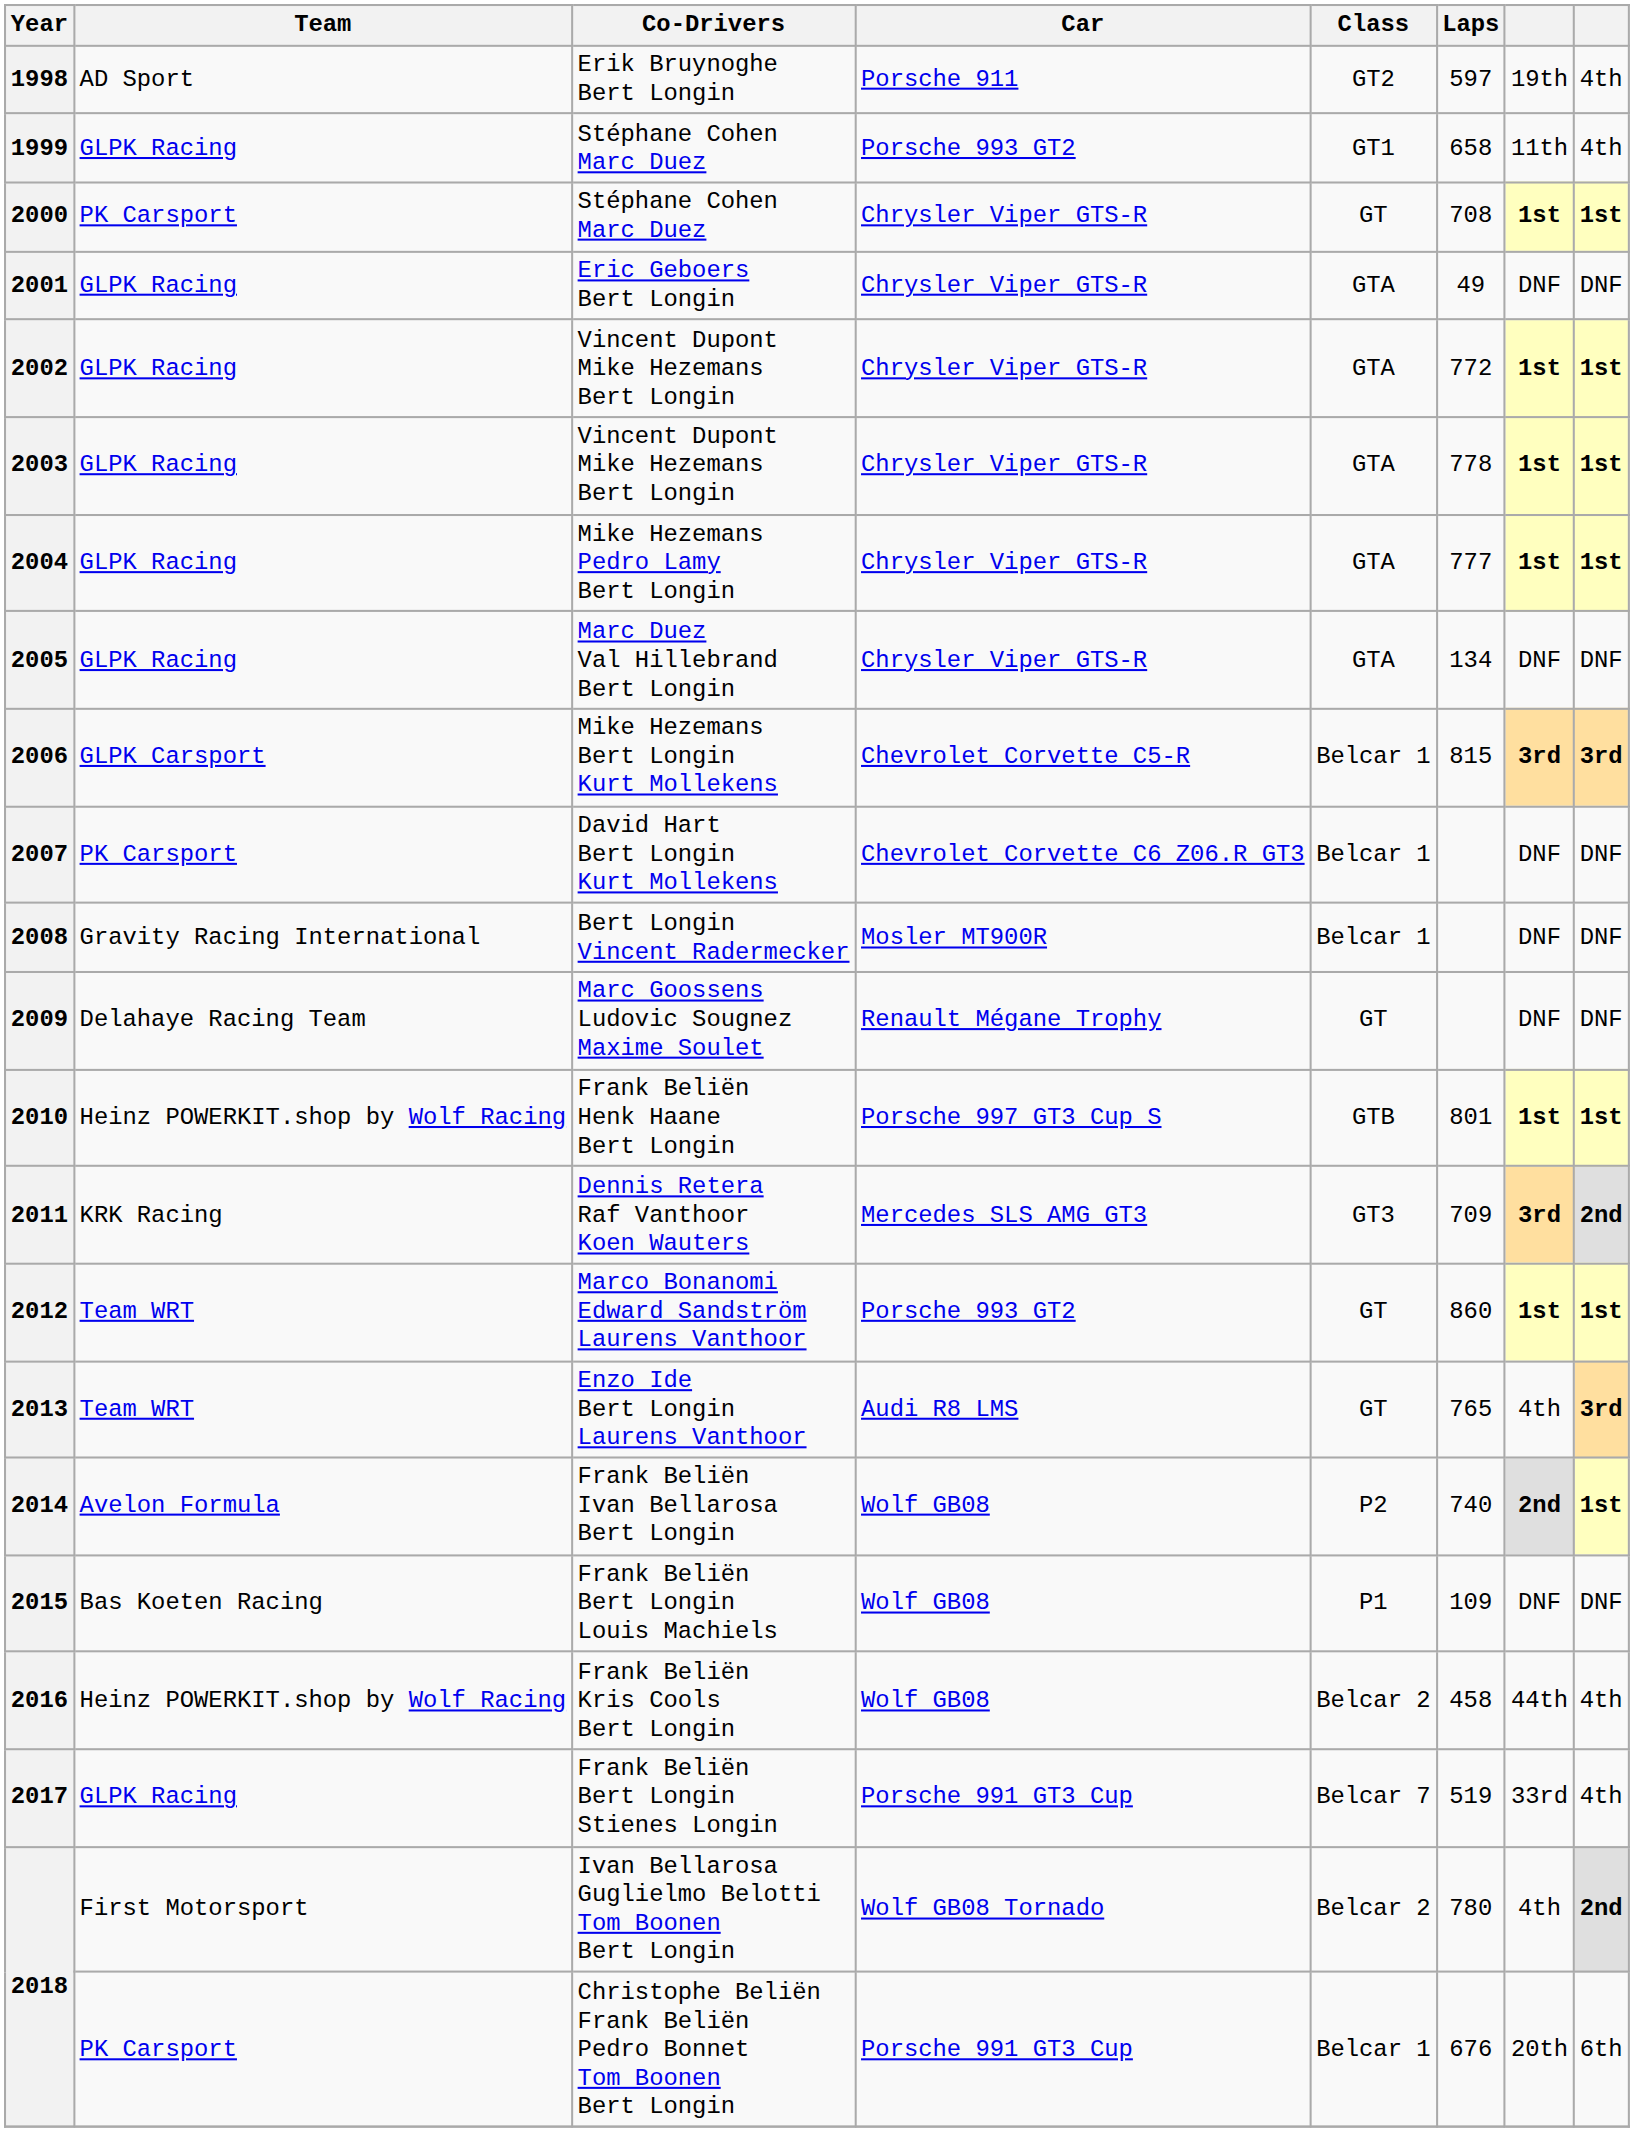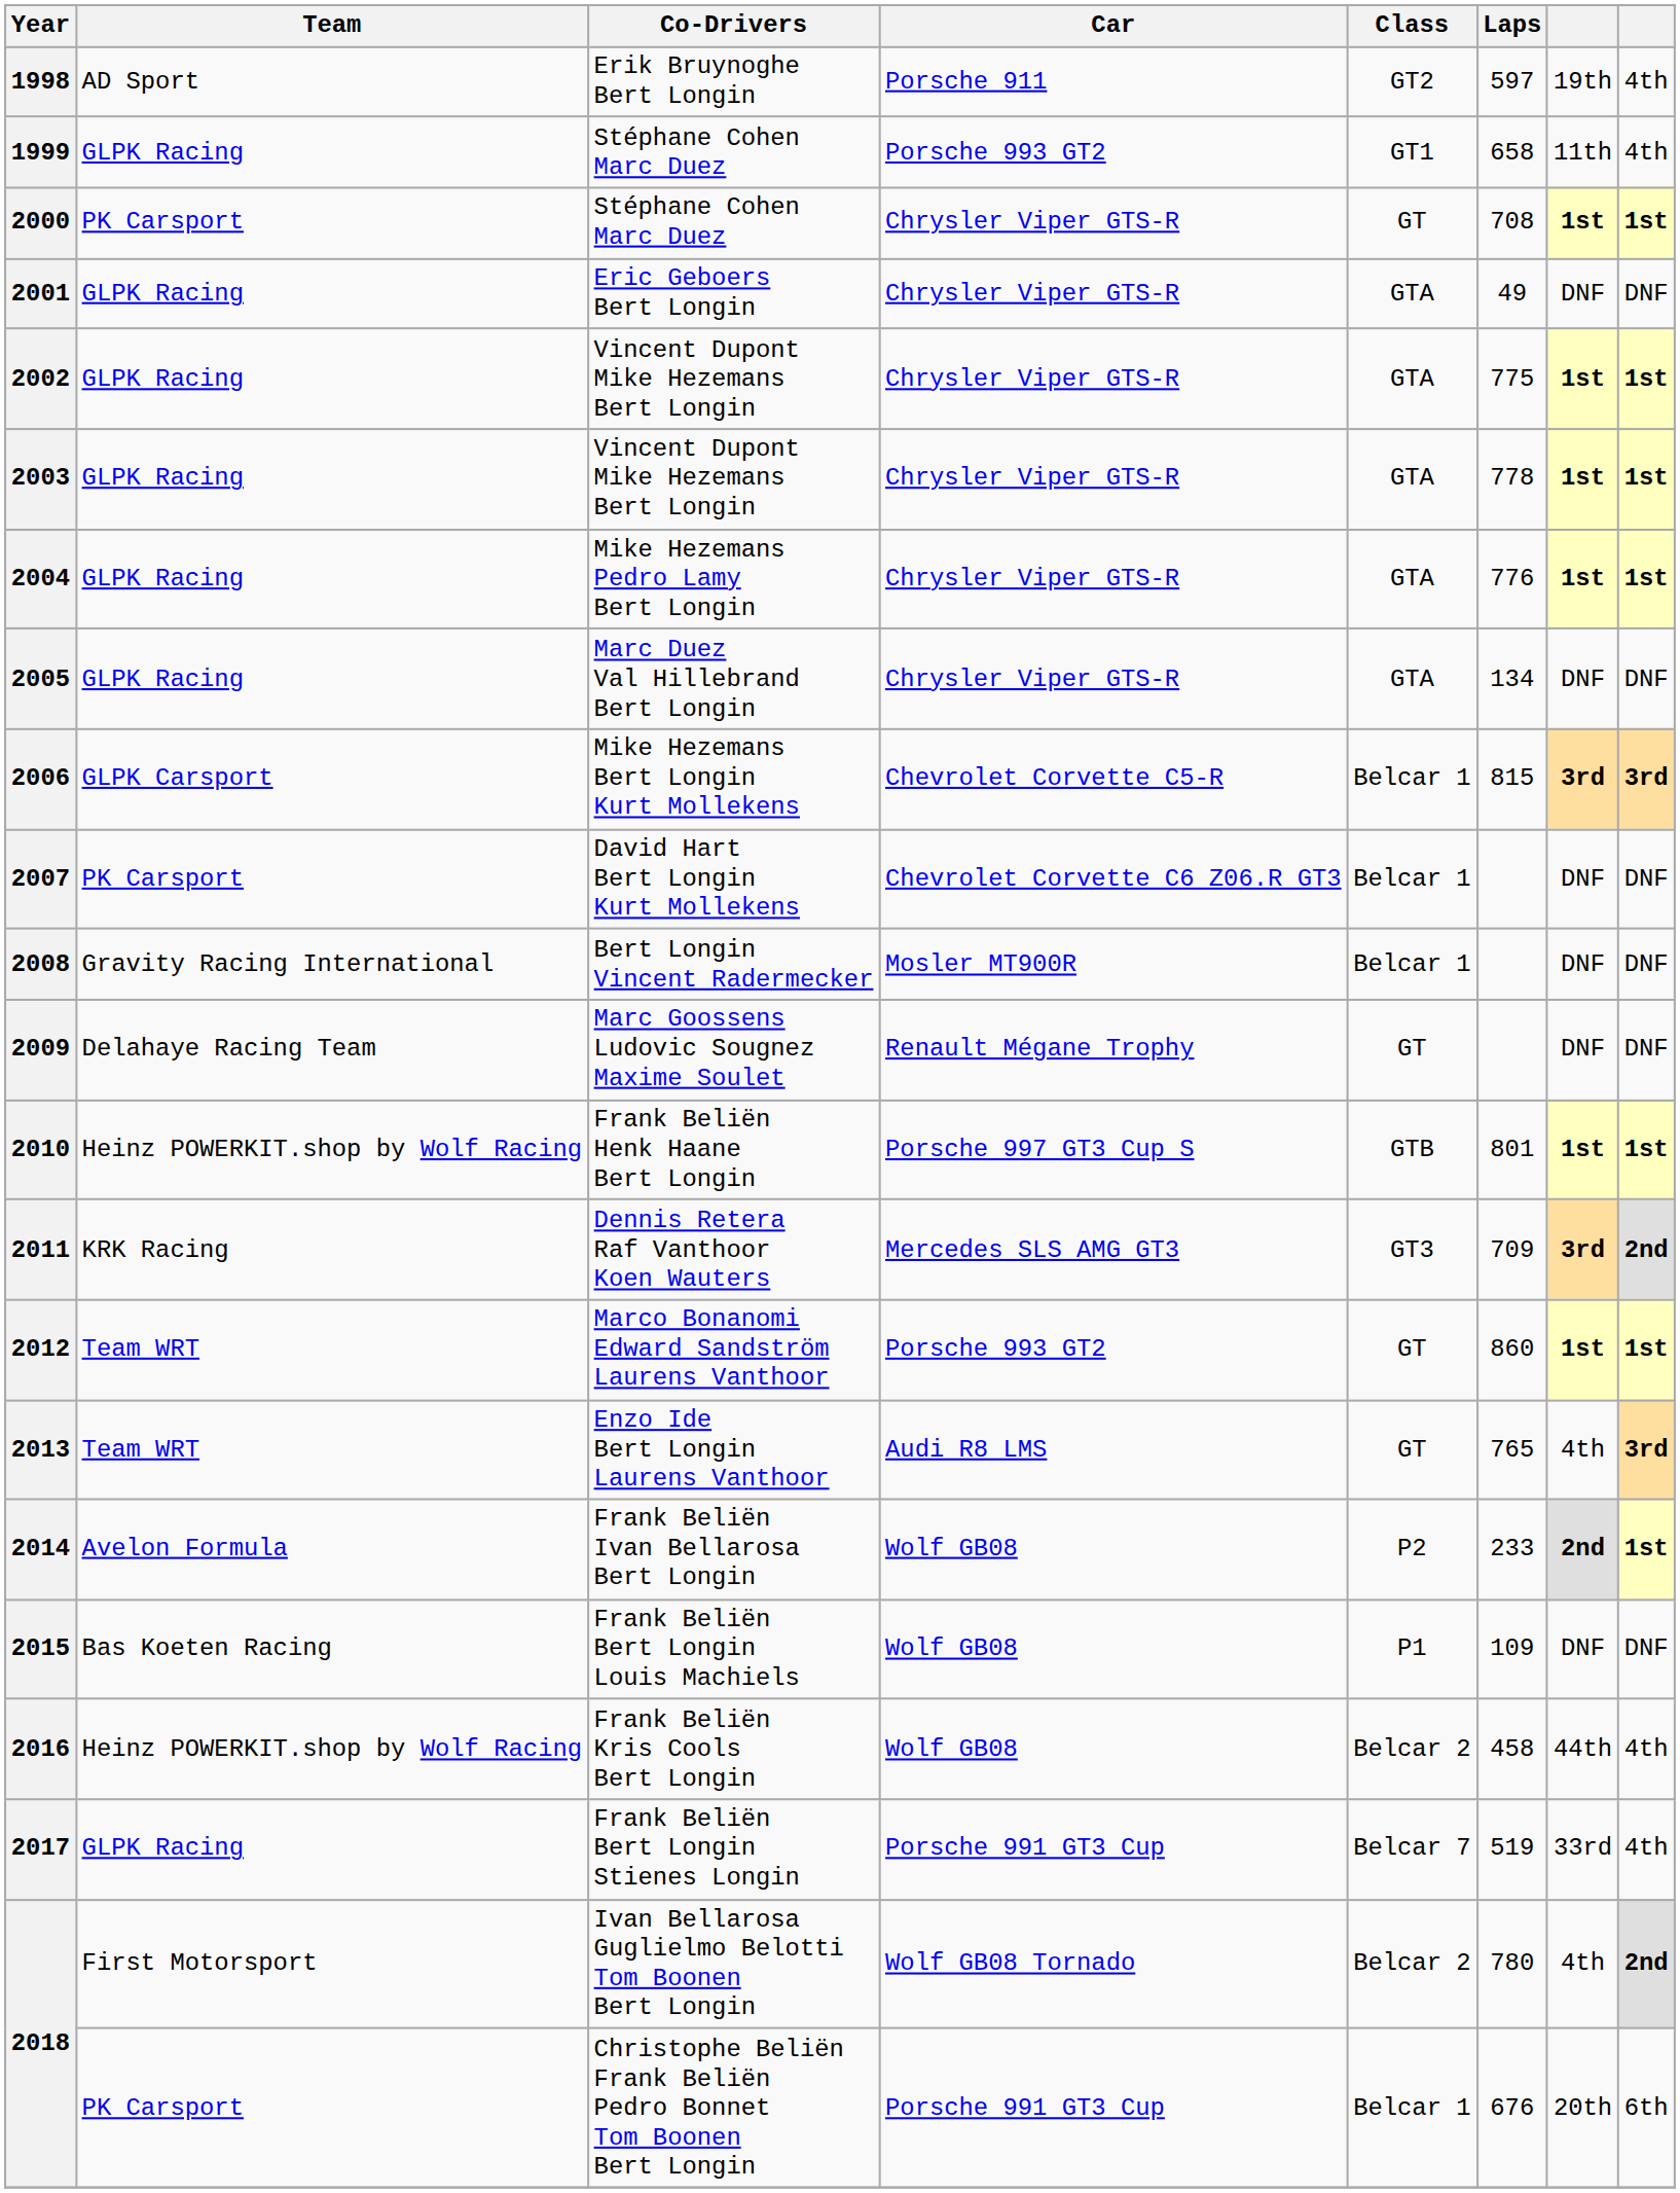2002 / Vincent Dupont Mike Hezemans Bert Longin | Laps: 772 -> 775
Mike Hezemans Pedro Lamy Bert Longin | Laps: 777 -> 776
Frank Beliën Ivan Bellarosa Bert Longin | Laps: 740 -> 233
